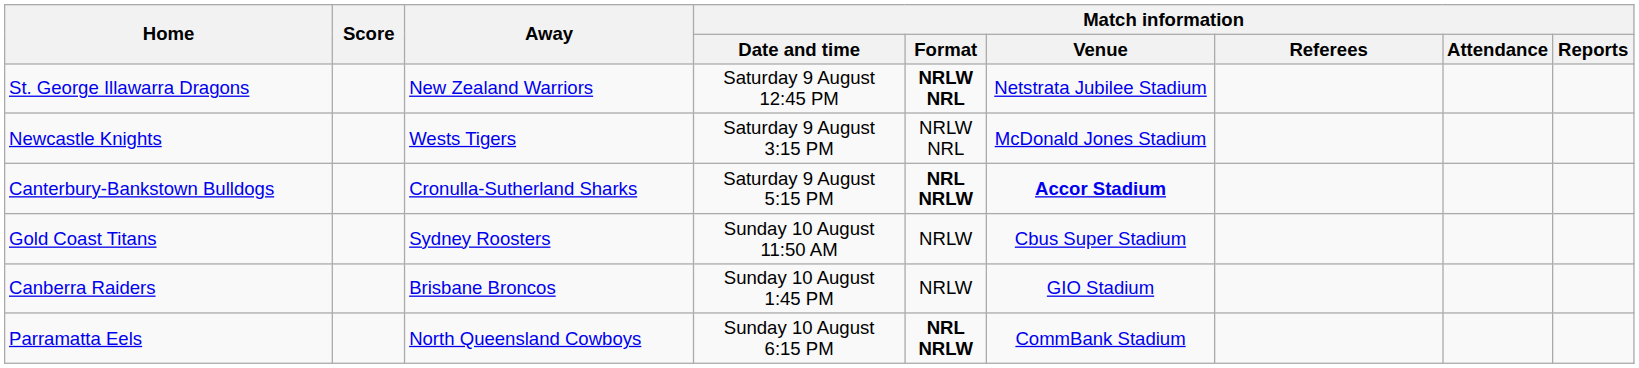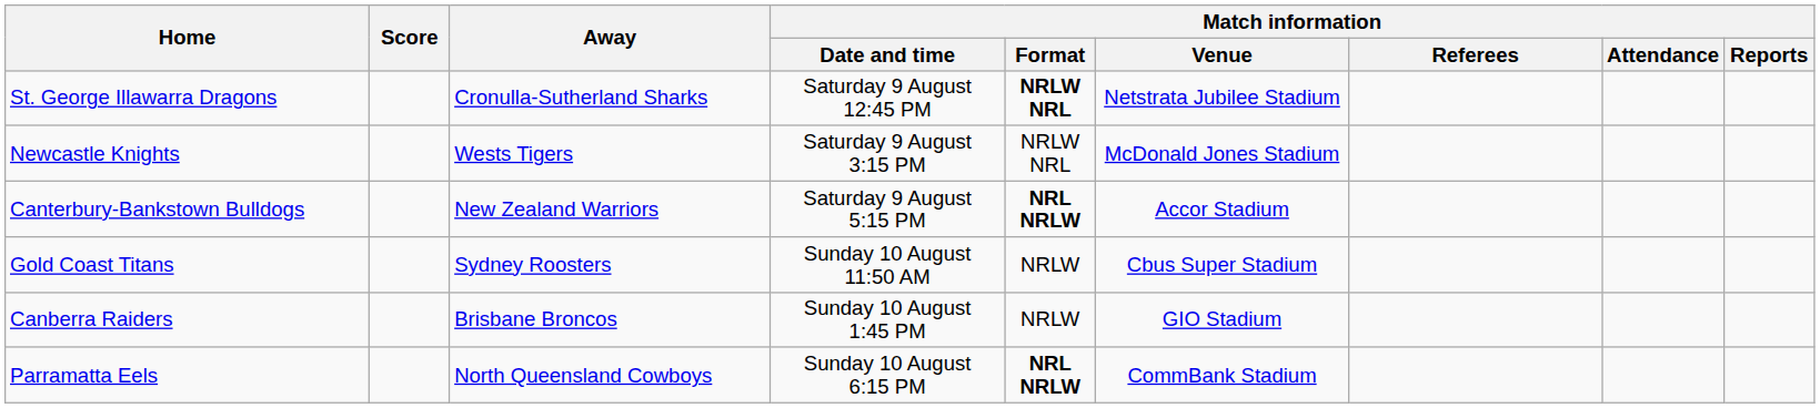St. George Illawarra Dragons | Away: New Zealand Warriors -> Cronulla-Sutherland Sharks
Canterbury-Bankstown Bulldogs | Away: Cronulla-Sutherland Sharks -> New Zealand Warriors
Canterbury-Bankstown Bulldogs | Match information / Venue: bold -> normal
